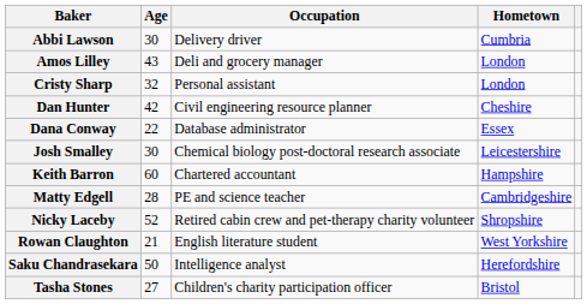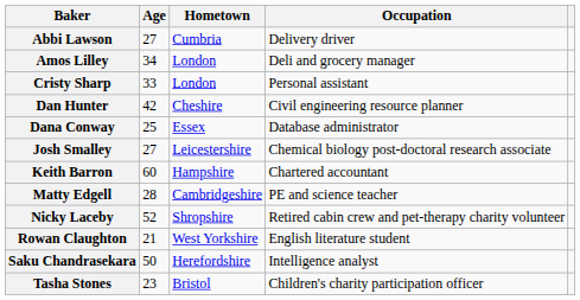columns swapped: Occupation <-> Hometown
Abbi Lawson | Age: 30 -> 27
Amos Lilley | Age: 43 -> 34
Cristy Sharp | Age: 32 -> 33
Dana Conway | Age: 22 -> 25
Josh Smalley | Age: 30 -> 27
Tasha Stones | Age: 27 -> 23
